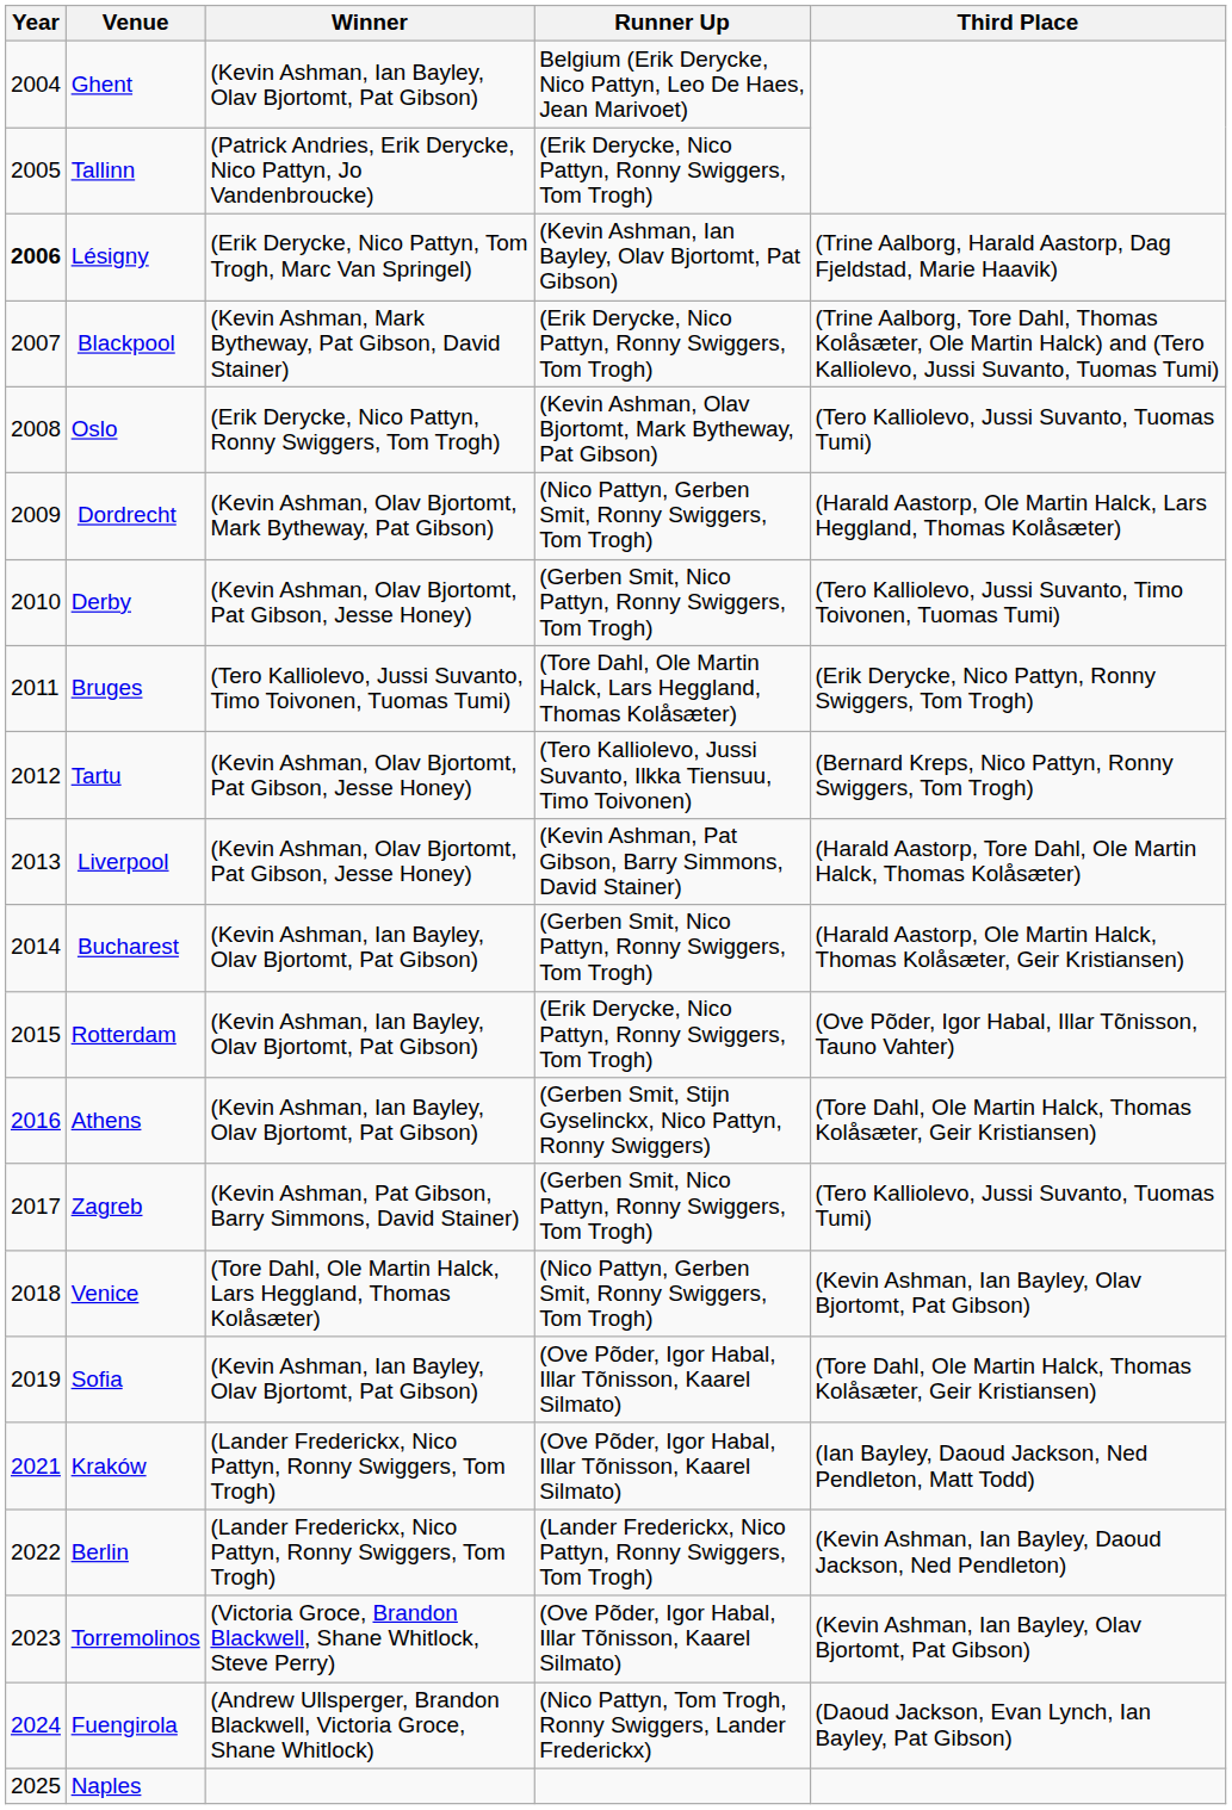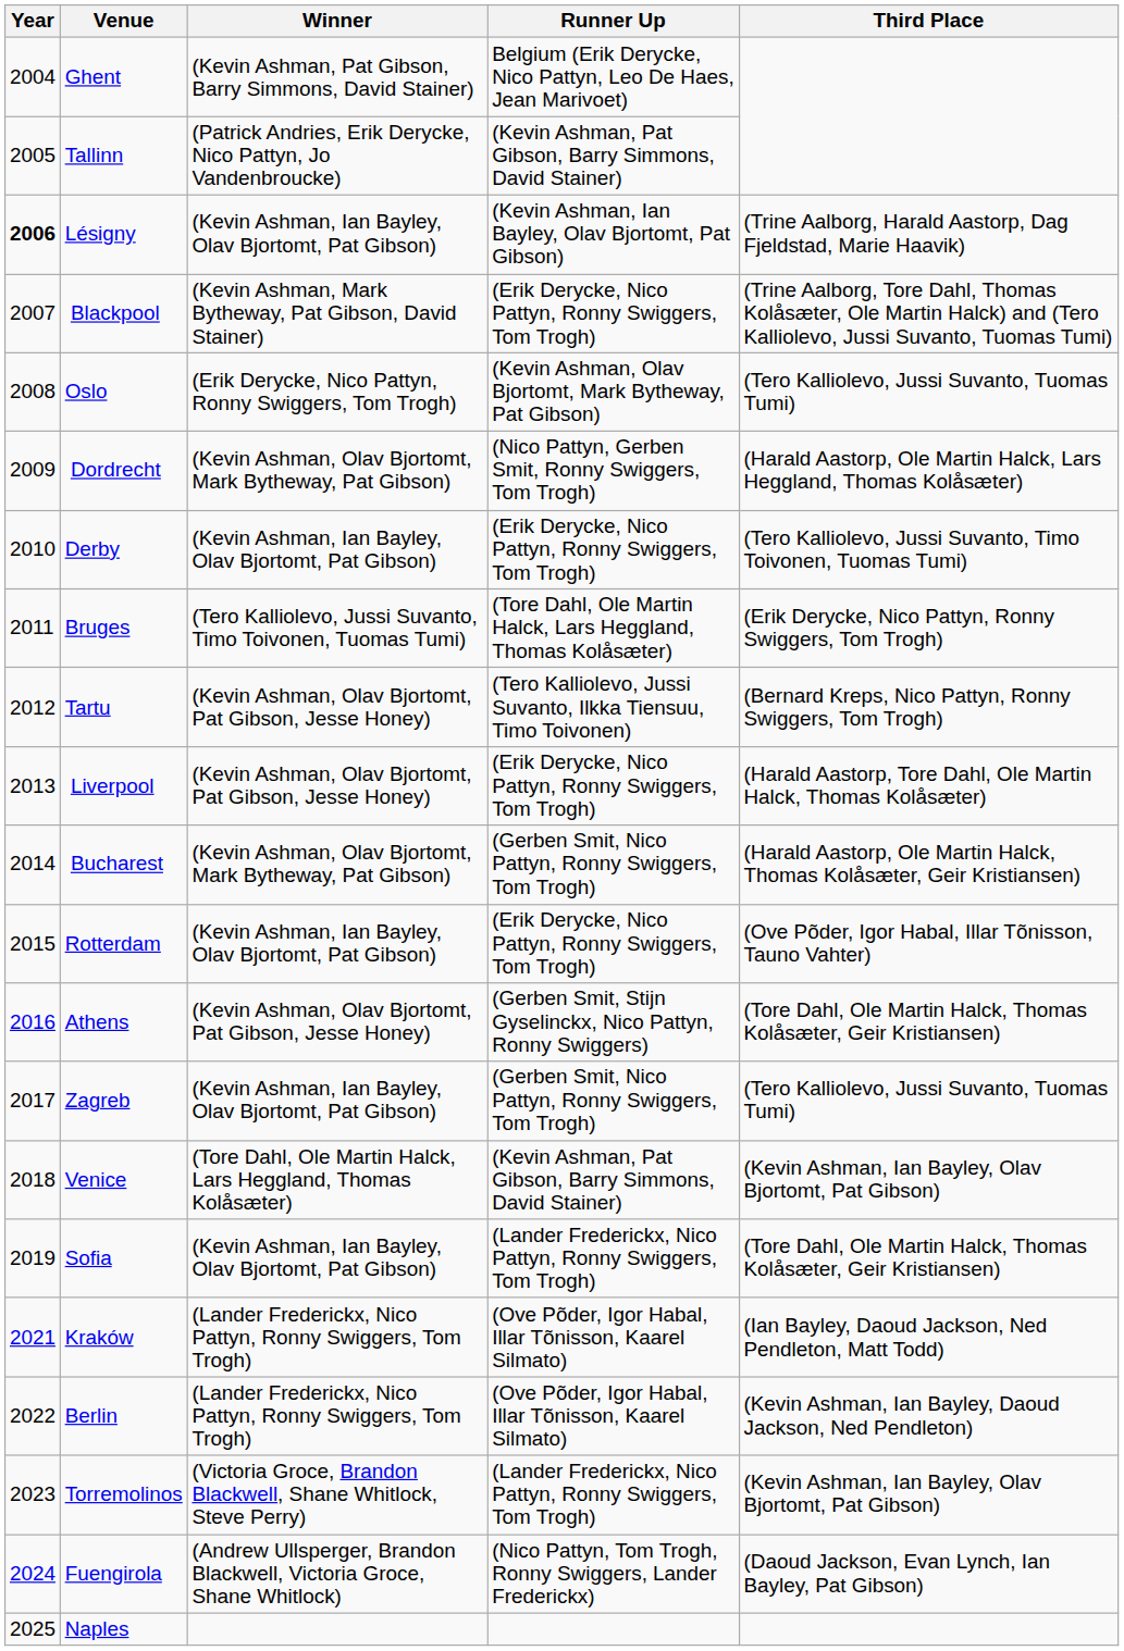Ghent | Winner: (Kevin Ashman, Ian Bayley, Olav Bjortomt, Pat Gibson) -> (Kevin Ashman, Pat Gibson, Barry Simmons, David Stainer)
Tallinn | Runner Up: (Erik Derycke, Nico Pattyn, Ronny Swiggers, Tom Trogh) -> (Kevin Ashman, Pat Gibson, Barry Simmons, David Stainer)
Lésigny | Winner: (Erik Derycke, Nico Pattyn, Tom Trogh, Marc Van Springel) -> (Kevin Ashman, Ian Bayley, Olav Bjortomt, Pat Gibson)
Derby | Winner: (Kevin Ashman, Olav Bjortomt, Pat Gibson, Jesse Honey) -> (Kevin Ashman, Ian Bayley, Olav Bjortomt, Pat Gibson)
Derby | Runner Up: (Gerben Smit, Nico Pattyn, Ronny Swiggers, Tom Trogh) -> (Erik Derycke, Nico Pattyn, Ronny Swiggers, Tom Trogh)
Liverpool | Runner Up: (Kevin Ashman, Pat Gibson, Barry Simmons, David Stainer) -> (Erik Derycke, Nico Pattyn, Ronny Swiggers, Tom Trogh)
Bucharest | Winner: (Kevin Ashman, Ian Bayley, Olav Bjortomt, Pat Gibson) -> (Kevin Ashman, Olav Bjortomt, Mark Bytheway, Pat Gibson)
Athens | Winner: (Kevin Ashman, Ian Bayley, Olav Bjortomt, Pat Gibson) -> (Kevin Ashman, Olav Bjortomt, Pat Gibson, Jesse Honey)
Zagreb | Winner: (Kevin Ashman, Pat Gibson, Barry Simmons, David Stainer) -> (Kevin Ashman, Ian Bayley, Olav Bjortomt, Pat Gibson)
Venice | Runner Up: (Nico Pattyn, Gerben Smit, Ronny Swiggers, Tom Trogh) -> (Kevin Ashman, Pat Gibson, Barry Simmons, David Stainer)
Sofia | Runner Up: (Ove Põder, Igor Habal, Illar Tõnisson, Kaarel Silmato) -> (Lander Frederickx, Nico Pattyn, Ronny Swiggers, Tom Trogh)
Berlin | Runner Up: (Lander Frederickx, Nico Pattyn, Ronny Swiggers, Tom Trogh) -> (Ove Põder, Igor Habal, Illar Tõnisson, Kaarel Silmato)
Torremolinos | Runner Up: (Ove Põder, Igor Habal, Illar Tõnisson, Kaarel Silmato) -> (Lander Frederickx, Nico Pattyn, Ronny Swiggers, Tom Trogh)
